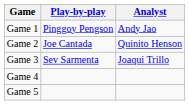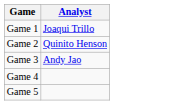- column: Play-by-play | Pinggoy Pengson | Joe Cantada | Sev Sarmenta
Game 1 | Analyst: Andy Jao -> Joaqui Trillo
Game 3 | Analyst: Joaqui Trillo -> Andy Jao
